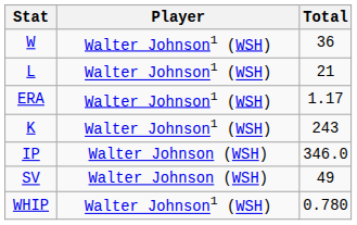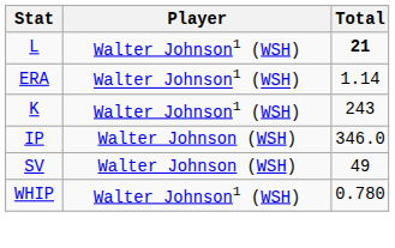- row: W | Walter Johnson1 (WSH) | 36
L | Total: normal -> bold
ERA | Total: 1.17 -> 1.14
